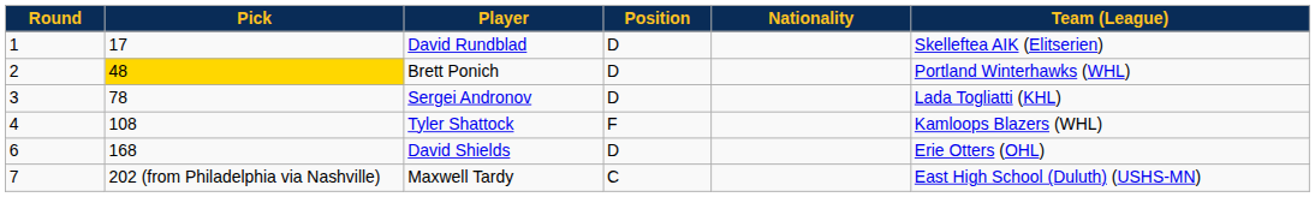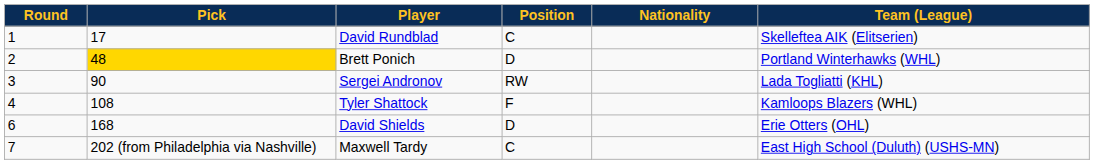David Rundblad | Position: D -> C
Sergei Andronov | Pick: 78 -> 90
Sergei Andronov | Position: D -> RW
